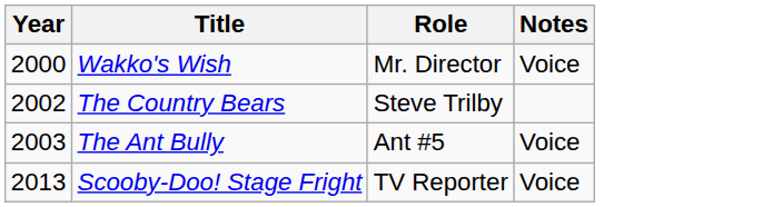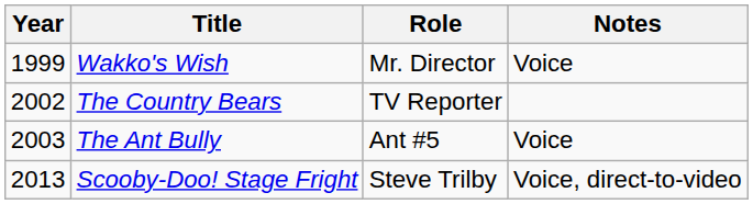Wakko's Wish | Year: 2000 -> 1999
The Country Bears | Role: Steve Trilby -> TV Reporter
Scooby-Doo! Stage Fright | Role: TV Reporter -> Steve Trilby
Scooby-Doo! Stage Fright | Notes: Voice -> Voice, direct-to-video
